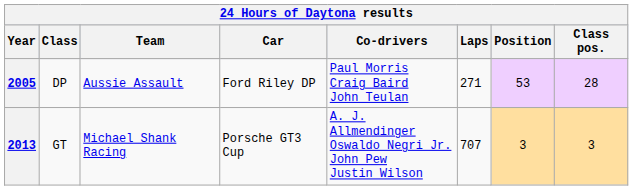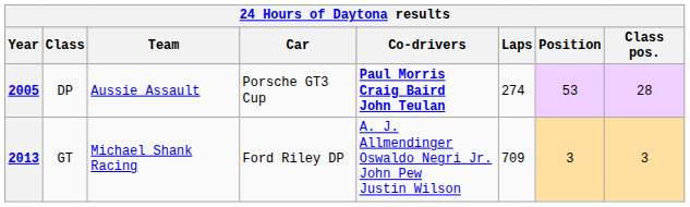2005 | Car: Ford Riley DP -> Porsche GT3 Cup
2005 | Co-drivers: normal -> bold
2005 | Laps: 271 -> 274
2013 | Car: Porsche GT3 Cup -> Ford Riley DP
2013 | Laps: 707 -> 709
